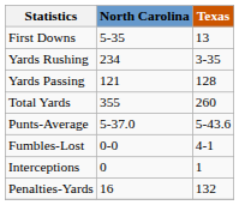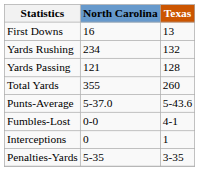First Downs | North Carolina: 5-35 -> 16
Yards Rushing | Texas: 3-35 -> 132
Penalties-Yards | North Carolina: 16 -> 5-35
Penalties-Yards | Texas: 132 -> 3-35
